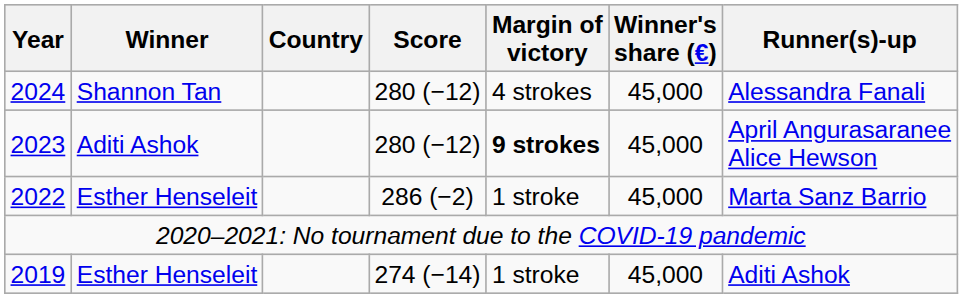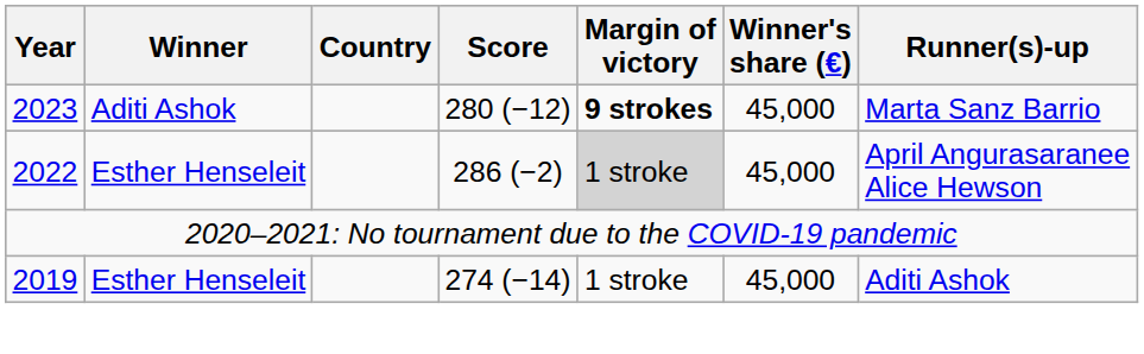- row: 2024 | Shannon Tan | 280 (−12) | 4 strokes | 45,000 | Alessandra Fanali
2023 | Runner(s)-up: April Angurasaranee Alice Hewson -> Marta Sanz Barrio
2022 | Margin of victory: no background -> lightgrey background
2022 | Runner(s)-up: Marta Sanz Barrio -> April Angurasaranee Alice Hewson
